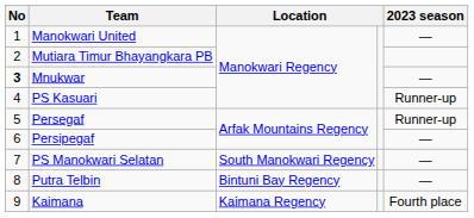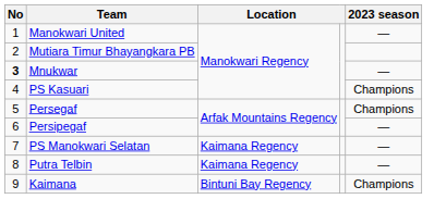PS Kasuari | 2023 season: Runner-up -> Champions
Persegaf | 2023 season: Runner-up -> Champions
PS Manokwari Selatan | column 3: South Manokwari Regency -> Kaimana Regency
Putra Telbin | column 3: Bintuni Bay Regency -> Kaimana Regency
Kaimana | column 3: Kaimana Regency -> Bintuni Bay Regency
Kaimana | 2023 season: Fourth place -> Champions
